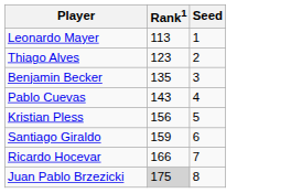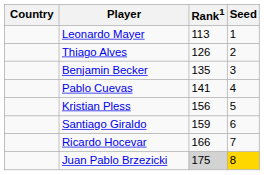+ column: Country
Thiago Alves | Rank1: 123 -> 126
Pablo Cuevas | Rank1: 143 -> 141
Juan Pablo Brzezicki | Seed: no background -> gold background
